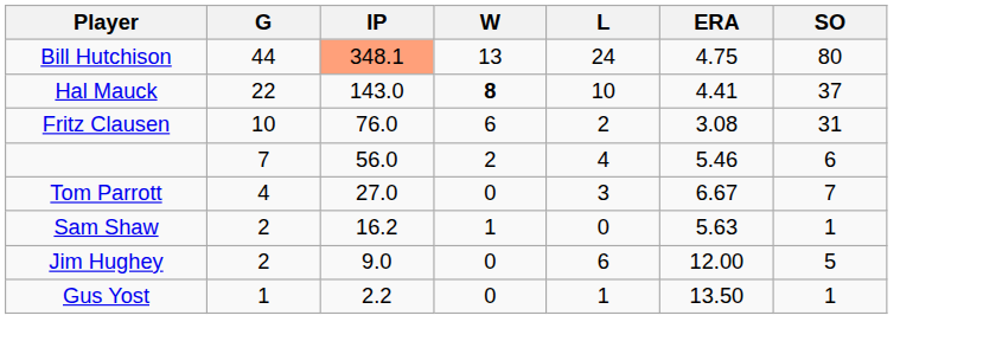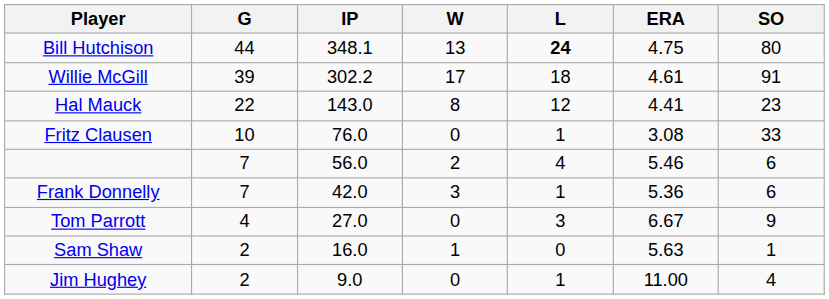Bill Hutchison | IP: lightsalmon background -> no background
Bill Hutchison | L: normal -> bold
+ row: Willie McGill | 39 | 302.2 | 17 | 18 | 4.61 | 91
Hal Mauck | W: bold -> normal
Hal Mauck | L: 10 -> 12
Hal Mauck | SO: 37 -> 23
Fritz Clausen | W: 6 -> 0
Fritz Clausen | L: 2 -> 1
Fritz Clausen | SO: 31 -> 33
+ row: Frank Donnelly | 7 | 42.0 | 3 | 1 | 5.36 | 6
Tom Parrott | SO: 7 -> 9
Sam Shaw | IP: 16.2 -> 16.0
Jim Hughey | L: 6 -> 1
Jim Hughey | ERA: 12.00 -> 11.00
Jim Hughey | SO: 5 -> 4
- row: Gus Yost | 1 | 2.2 | 0 | 1 | 13.50 | 1
